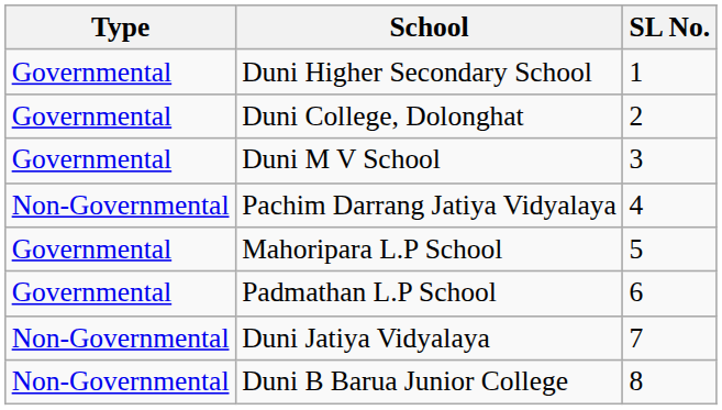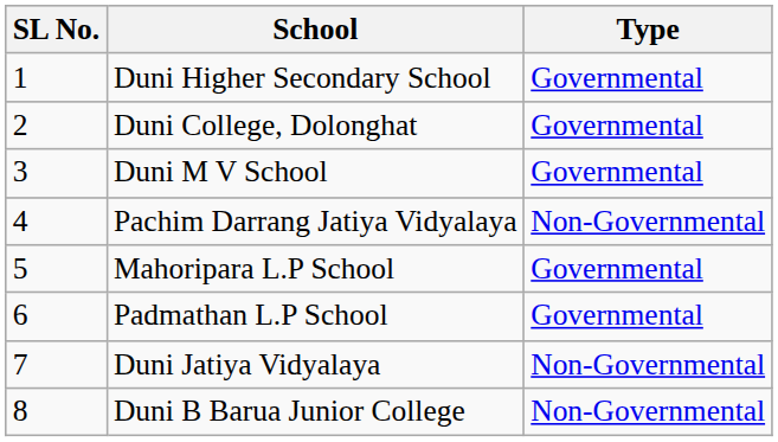columns swapped: SL No. <-> Type
